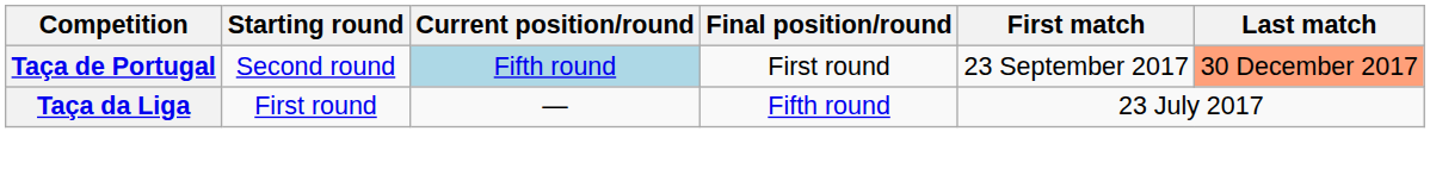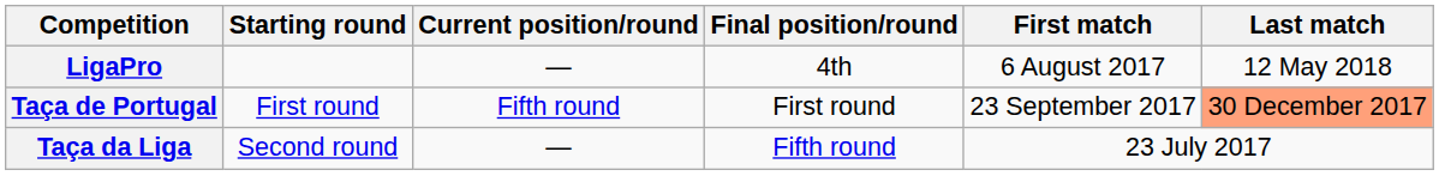+ row: LigaPro | — | 4th | 6 August 2017 | 12 May 2018
Taça de Portugal | Starting round: Second round -> First round
Taça de Portugal | Current position/round: lightblue background -> no background
Taça da Liga | Starting round: First round -> Second round
